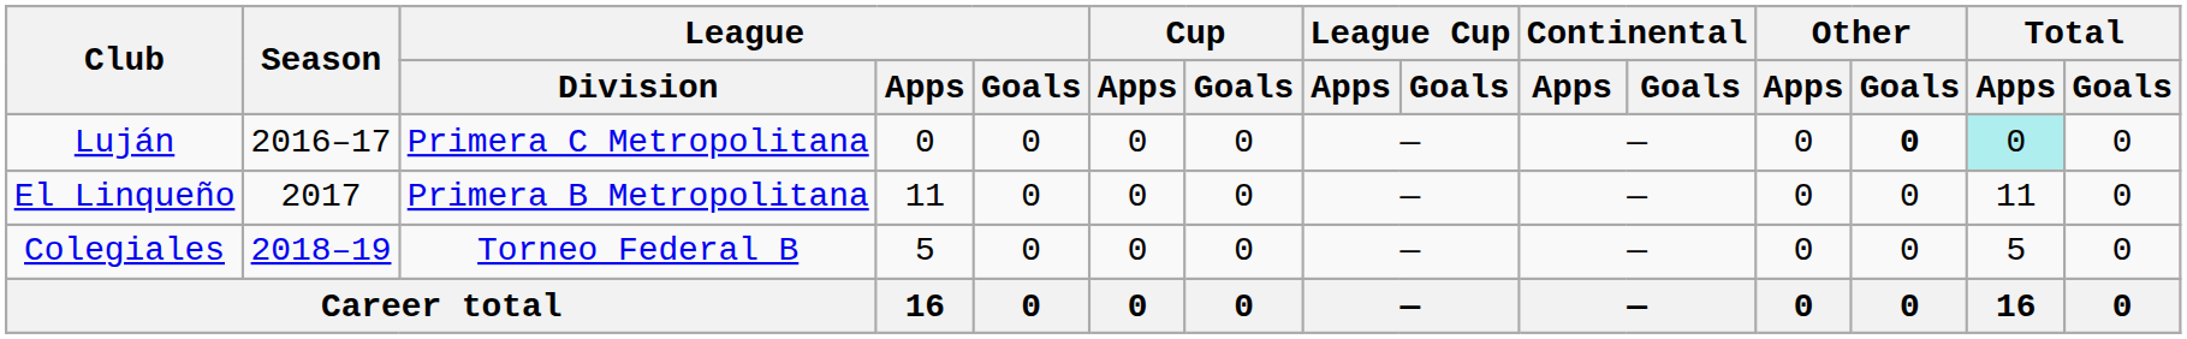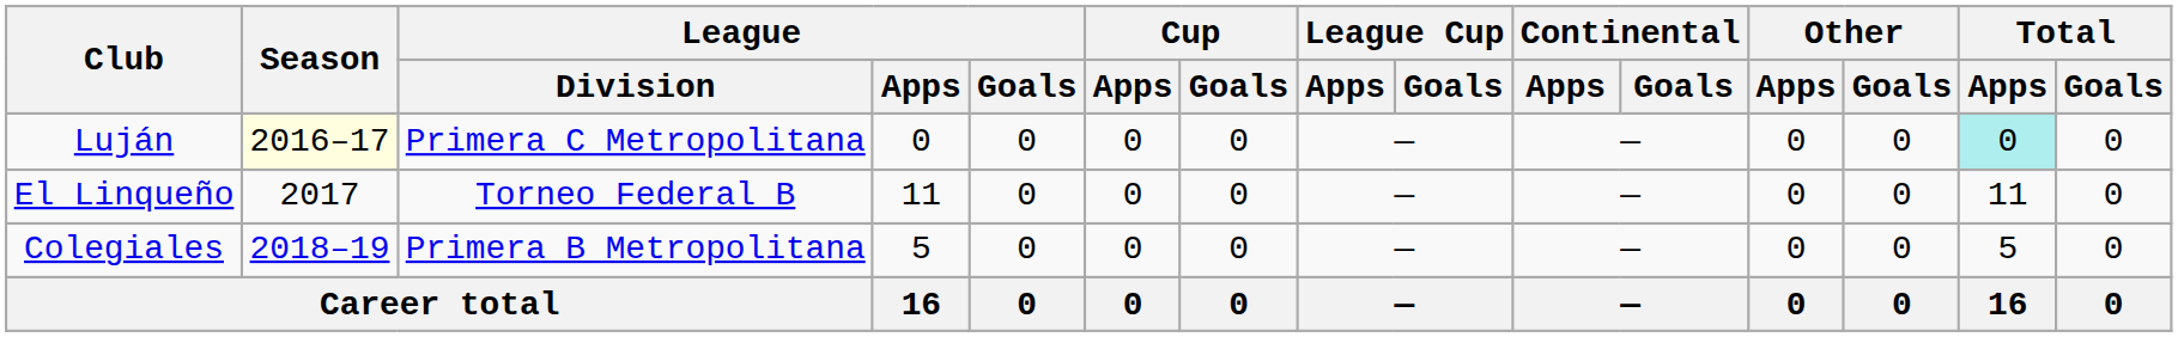Luján | Season: no background -> lightyellow background
Luján | Other / Goals: bold -> normal
El Linqueño | League / Division: Primera B Metropolitana -> Torneo Federal B
Colegiales | League / Division: Torneo Federal B -> Primera B Metropolitana
